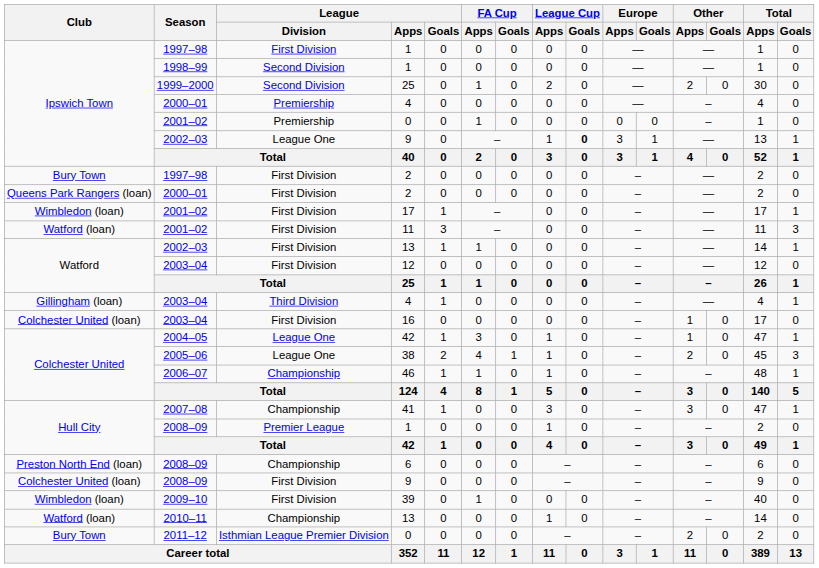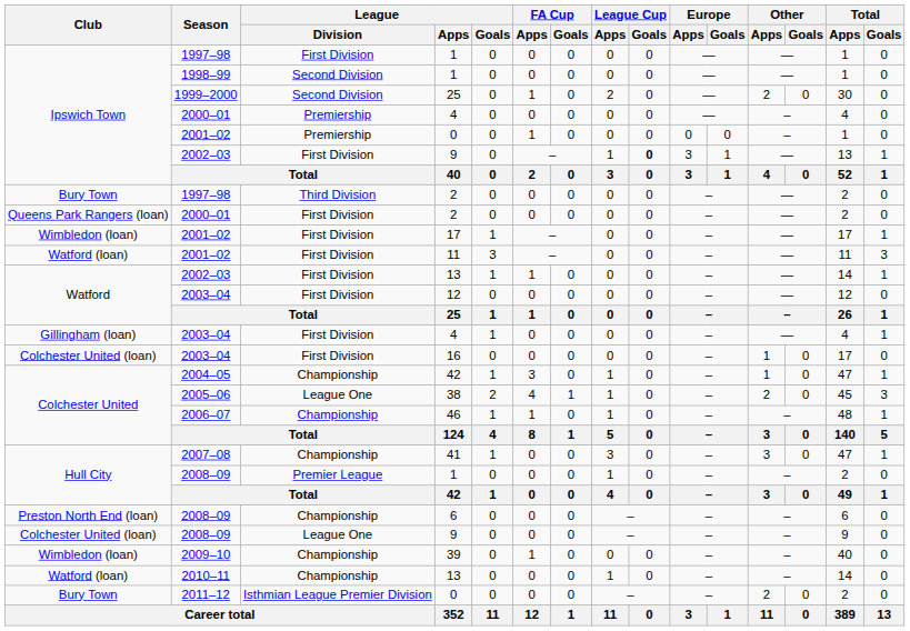2002–03 / 9 | League / Division: League One -> First Division
1997–98 / 2 | League / Division: First Division -> Third Division
2003–04 / 4 | League / Division: Third Division -> First Division
2004–05 / 42 | League / Division: League One -> Championship
2008–09 / 9 | League / Division: First Division -> League One
39 | League / Division: First Division -> Championship
